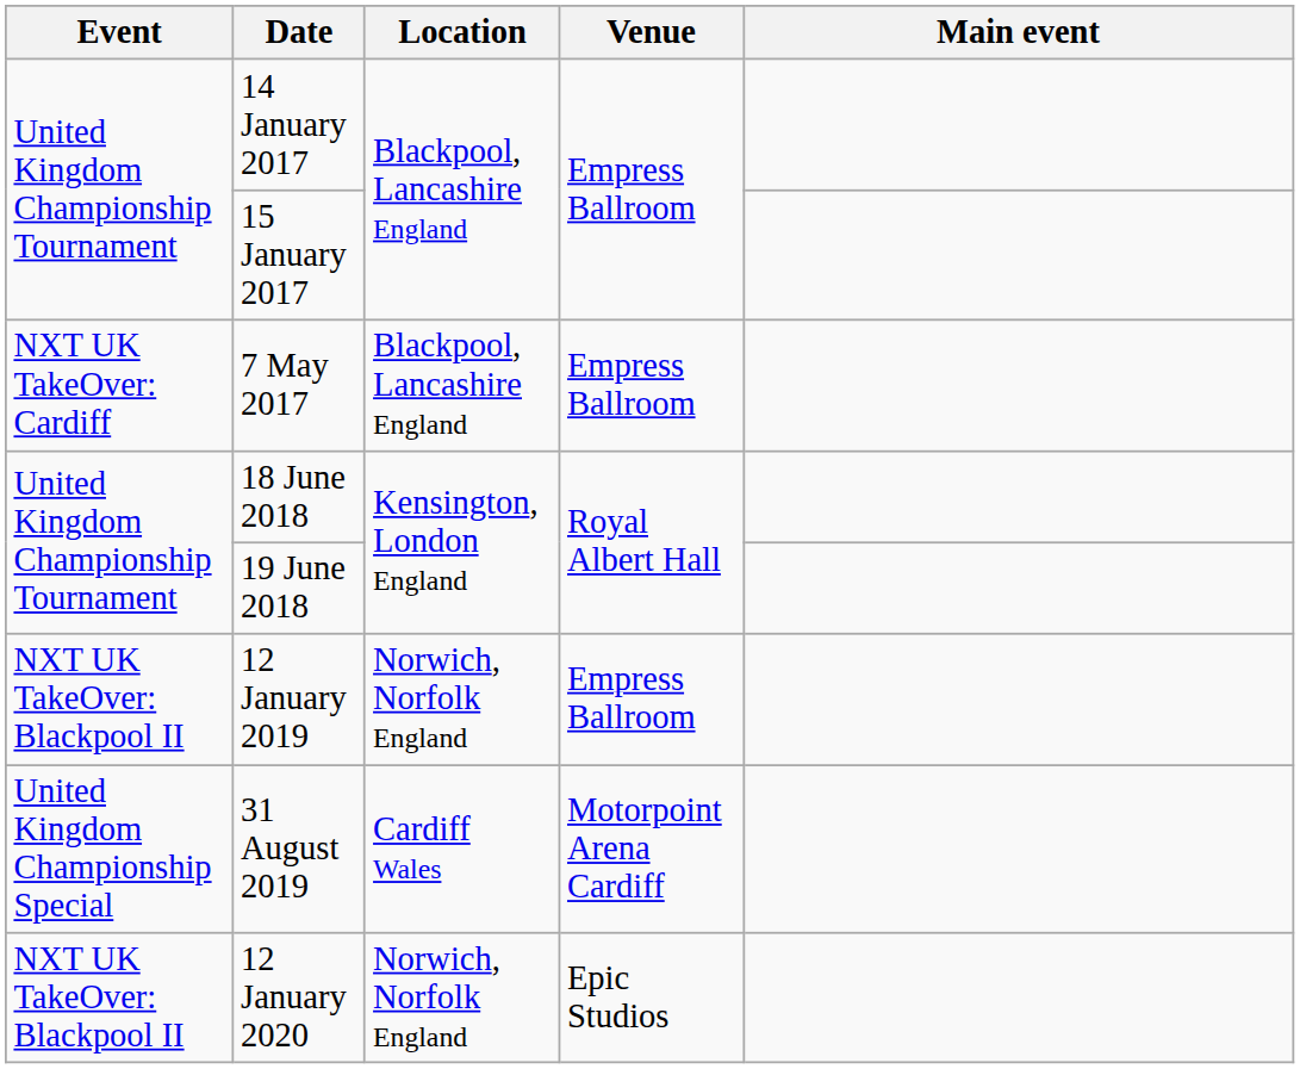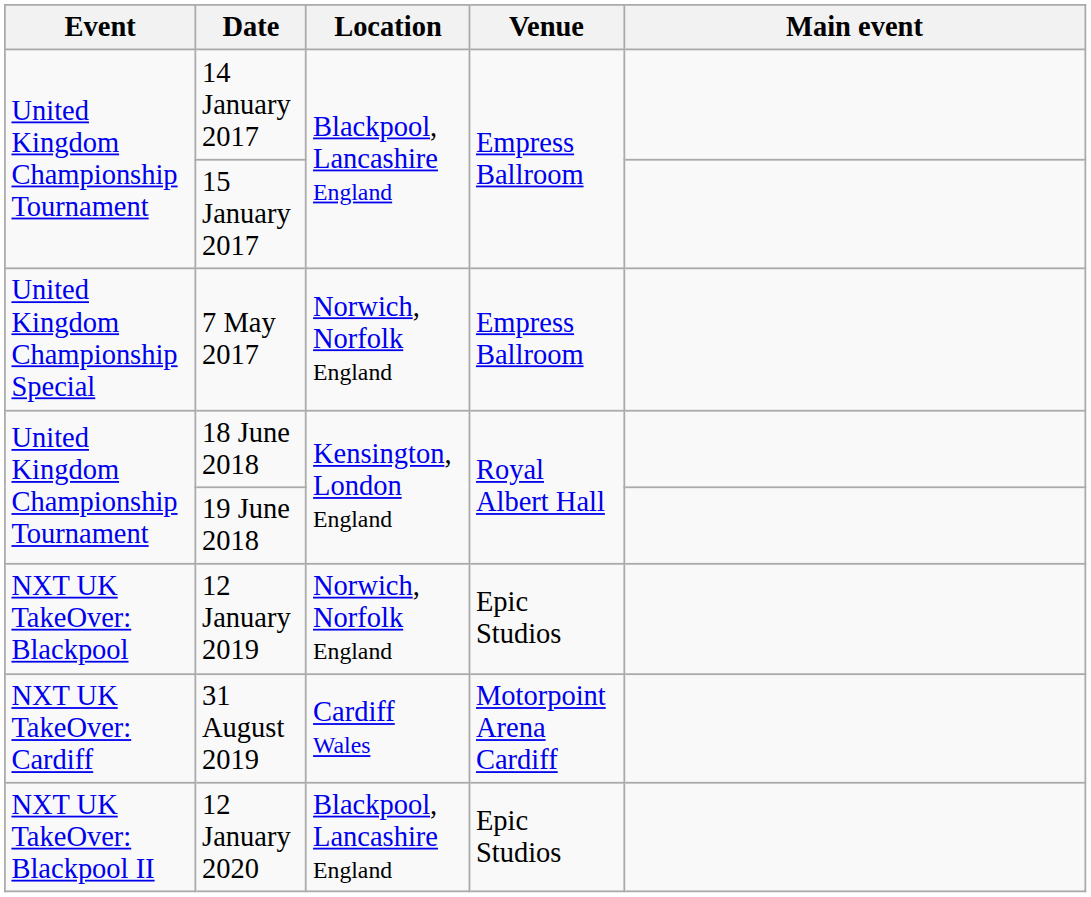7 May 2017 | Event: NXT UK TakeOver: Cardiff -> United Kingdom Championship Special
7 May 2017 | Location: Blackpool, Lancashire England -> Norwich, Norfolk England
12 January 2019 | Event: NXT UK TakeOver: Blackpool II -> NXT UK TakeOver: Blackpool
12 January 2019 | Venue: Empress Ballroom -> Epic Studios
31 August 2019 | Event: United Kingdom Championship Special -> NXT UK TakeOver: Cardiff
12 January 2020 | Location: Norwich, Norfolk England -> Blackpool, Lancashire England
